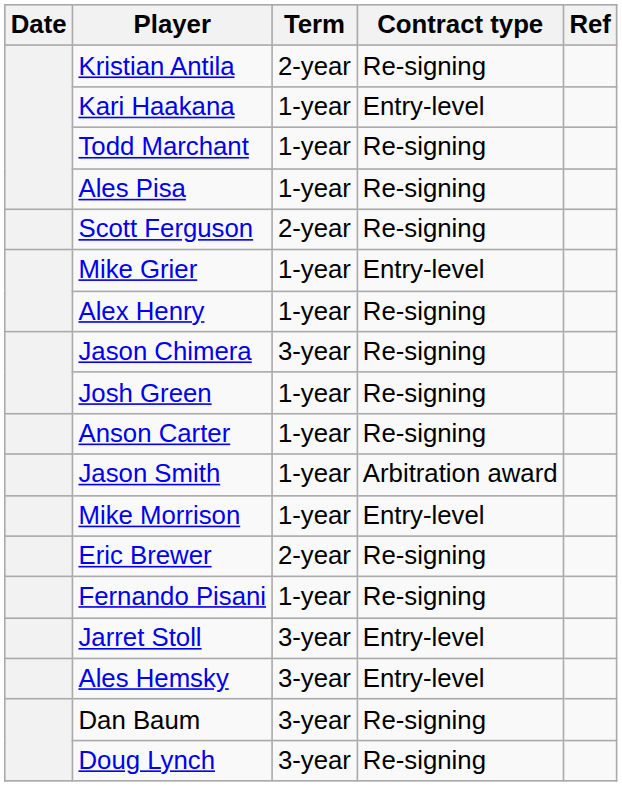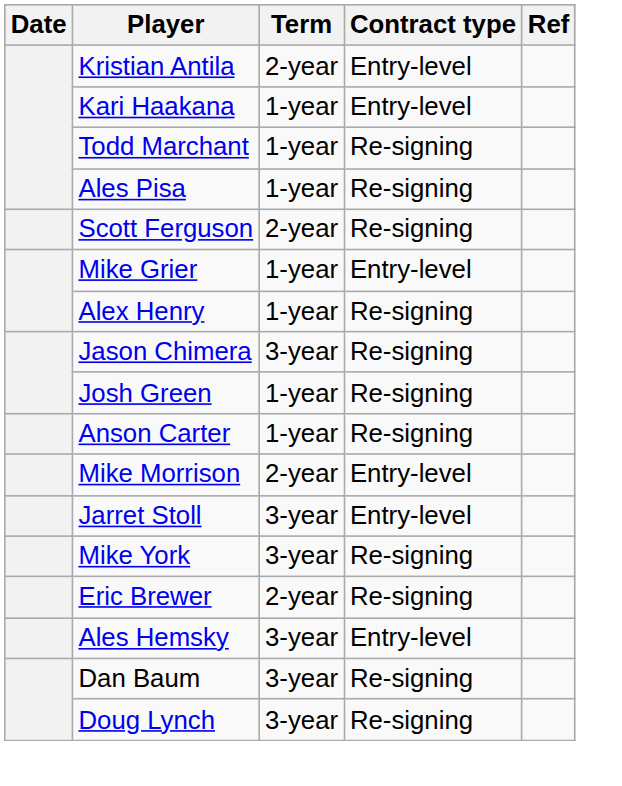Kristian Antila | Contract type: Re-signing -> Entry-level
- row: Jason Smith | 1-year | Arbitration award
Mike Morrison | Term: 1-year -> 2-year
rows swapped: Jarret Stoll <-> Eric Brewer
- row: Fernando Pisani | 1-year | Re-signing
+ row: Mike York | 3-year | Re-signing
